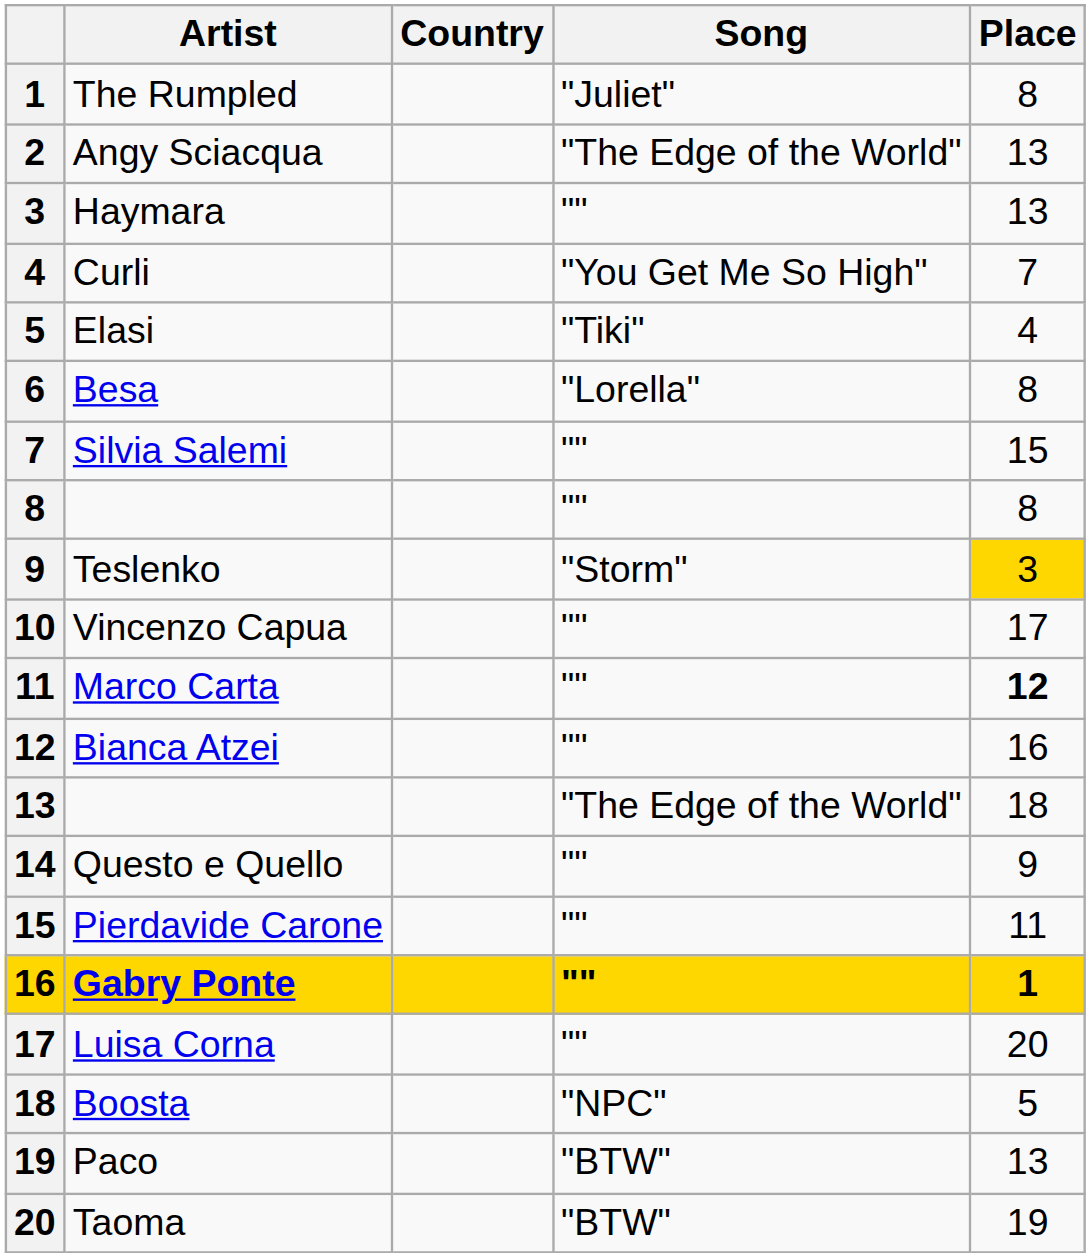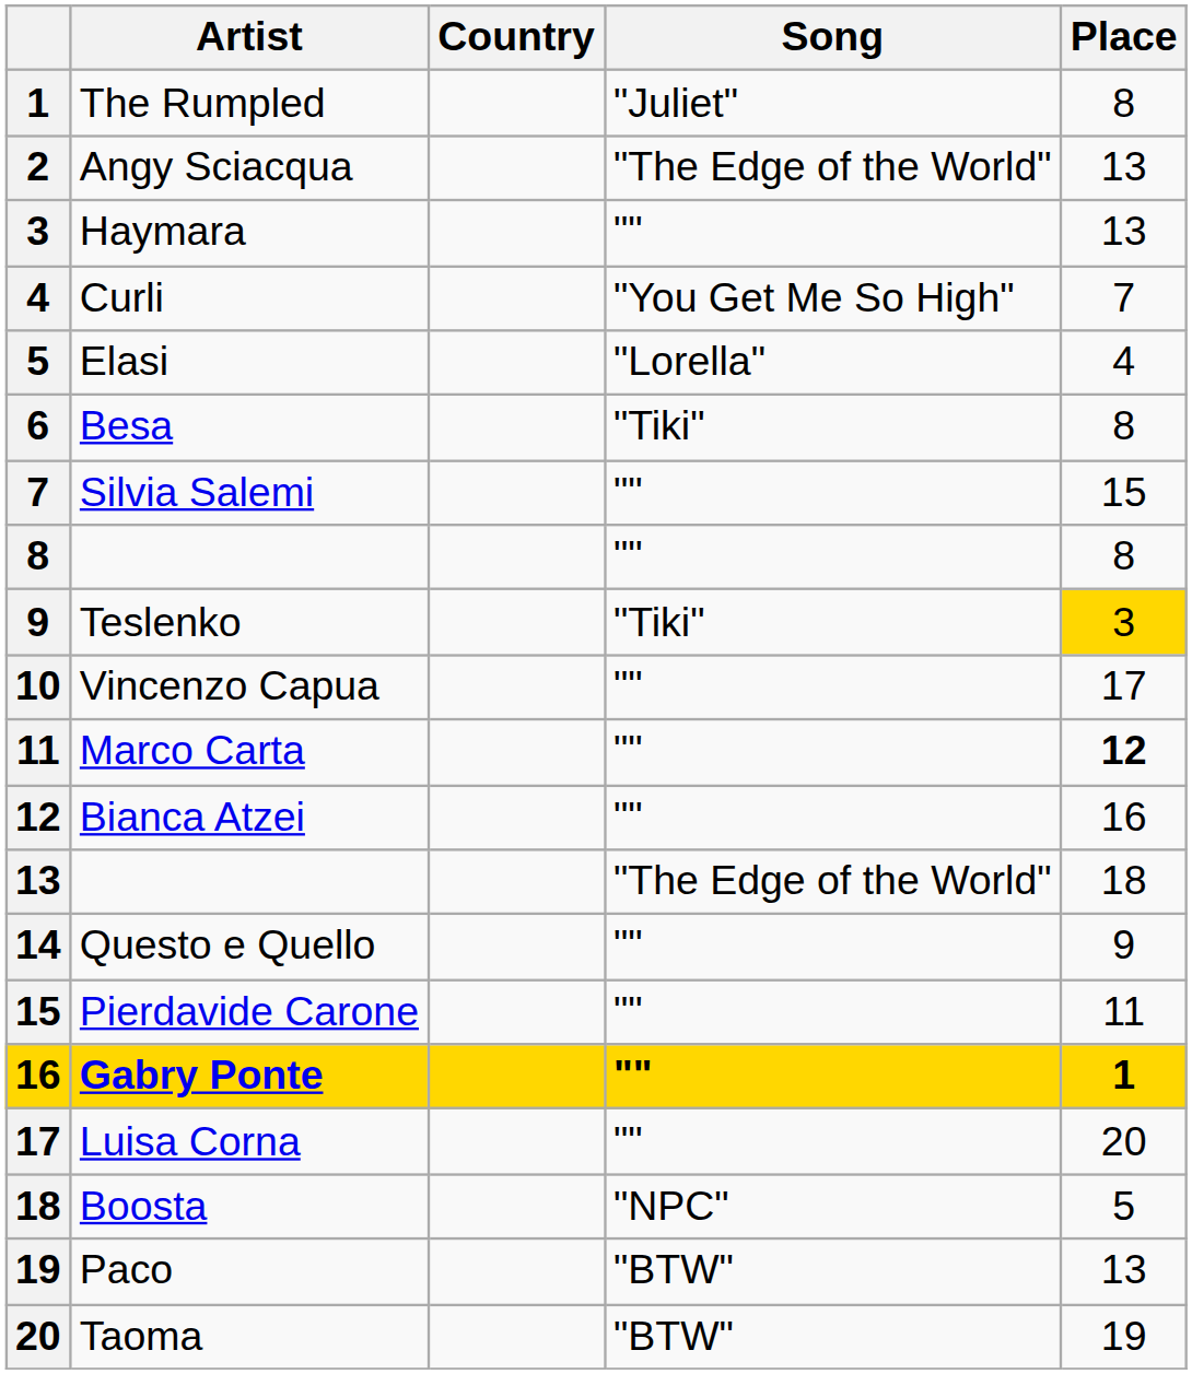Elasi | Song: "Tiki" -> "Lorella"
Besa | Song: "Lorella" -> "Tiki"
Teslenko | Song: "Storm" -> "Tiki"
